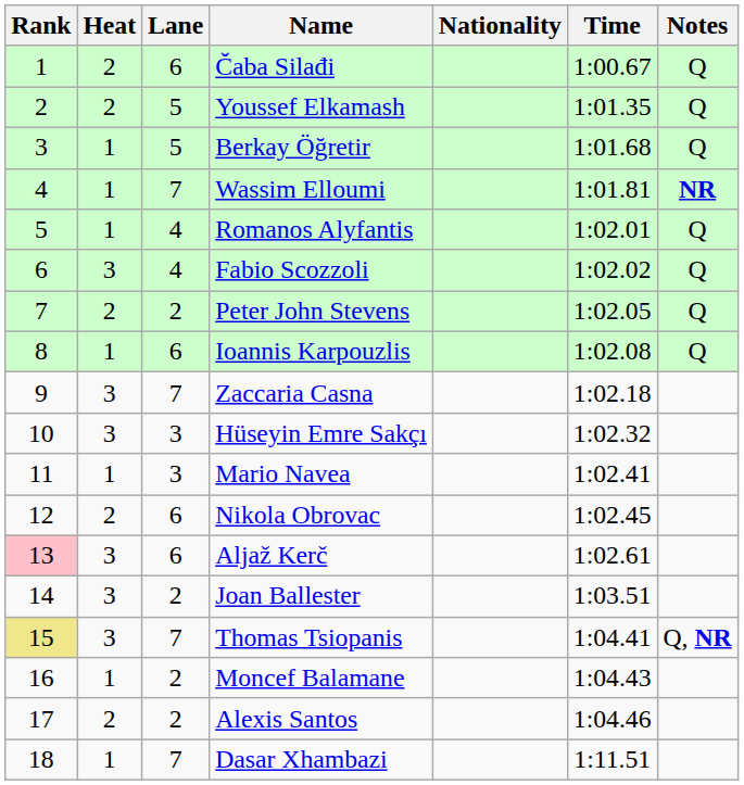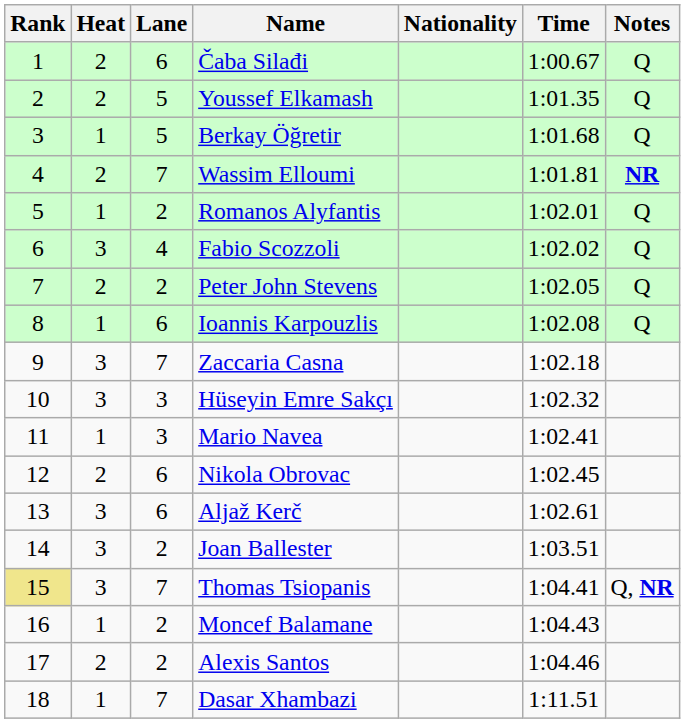Wassim Elloumi | Heat: 1 -> 2
Romanos Alyfantis | Lane: 4 -> 2
Aljaž Kerč | Rank: pink background -> no background
